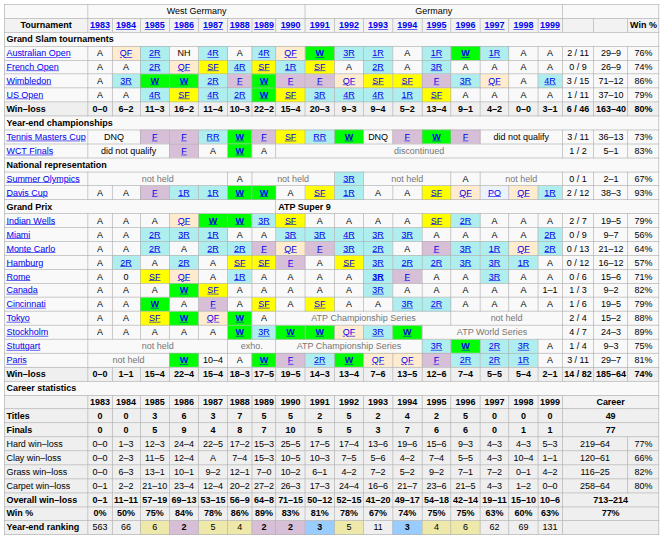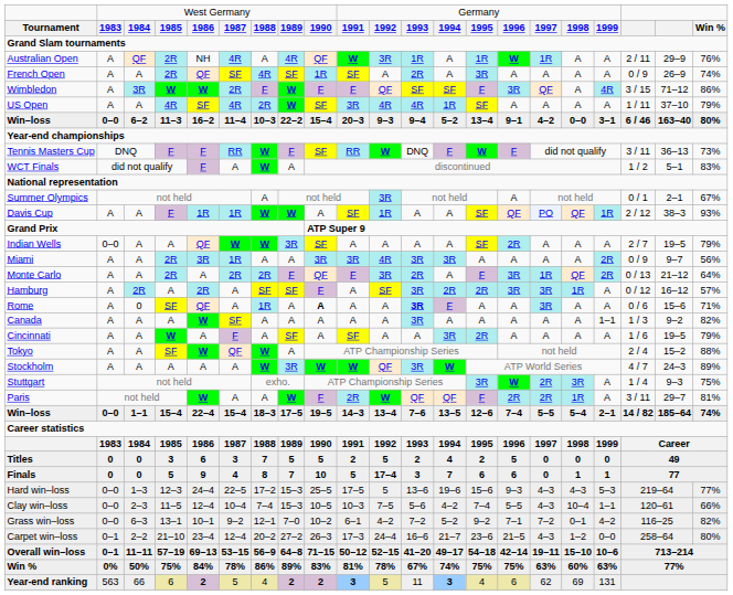Indian Wells | column 2: A -> 0–0
Rome | column 9: normal -> bold
Paris | column 6: 10–4 -> A
Finals | column 11: 5 -> 17–4
Hard win–loss | column 11: 17–4 -> 5
Clay win–loss | column 6: A -> 10–4
